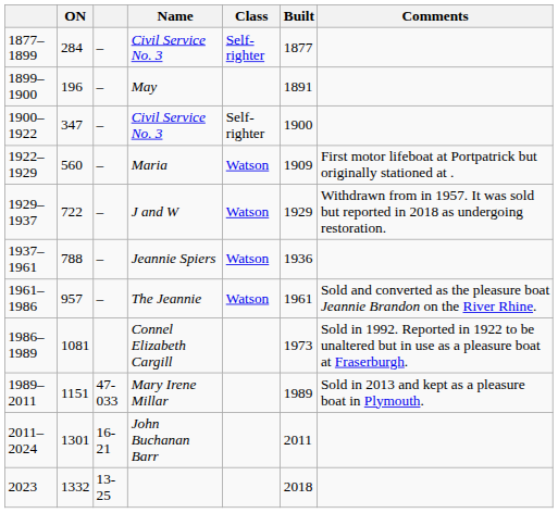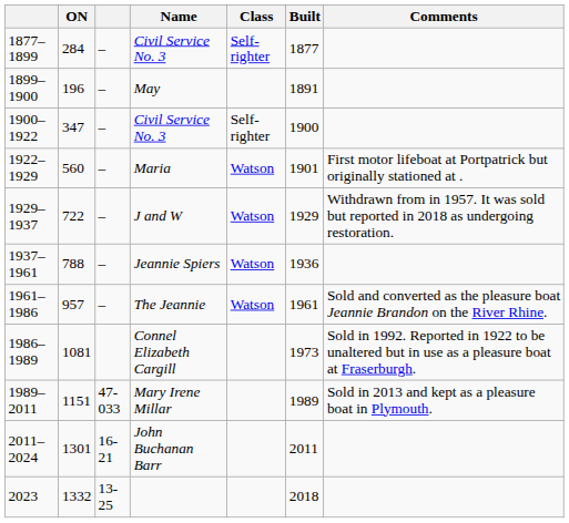Maria | Built: 1909 -> 1901
